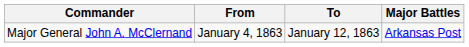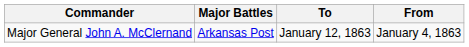columns swapped: From <-> Major Battles
